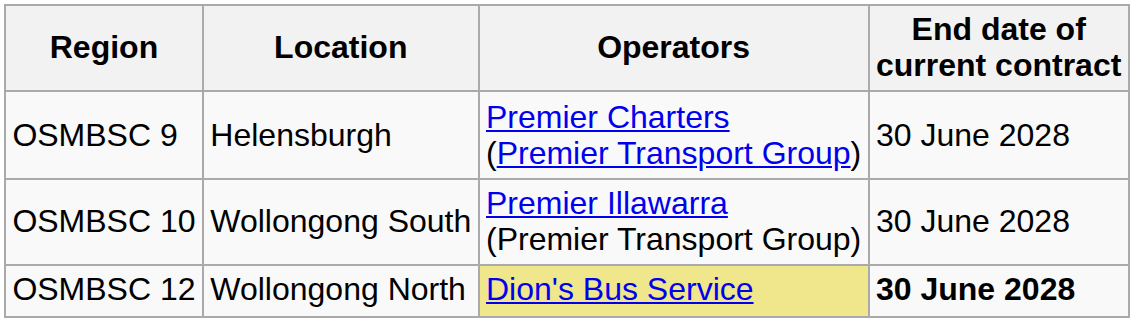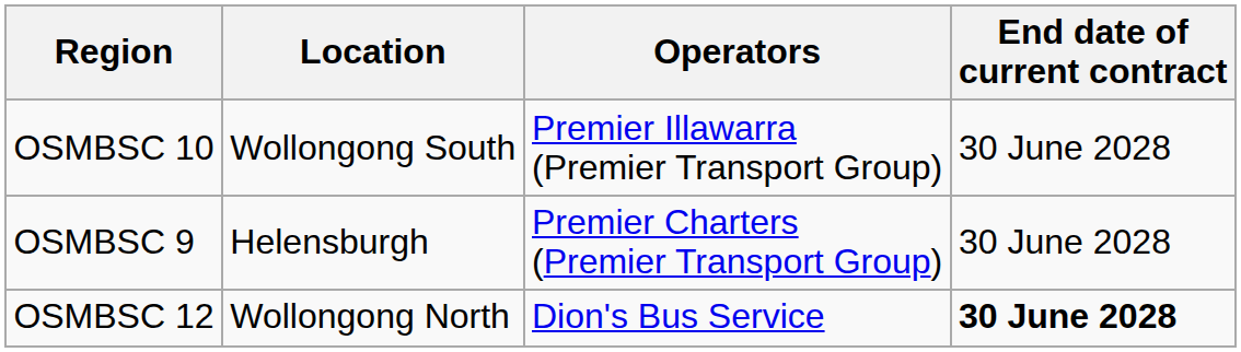rows swapped: OSMBSC 9 <-> OSMBSC 10
OSMBSC 12 | Operators: khaki background -> no background
